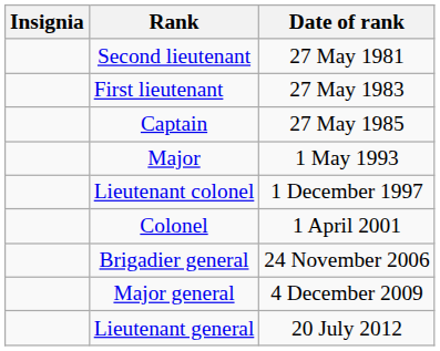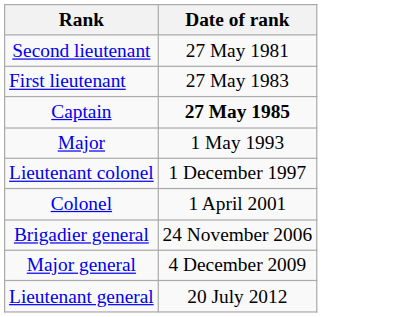- column: Insignia
Captain | Date of rank: normal -> bold
